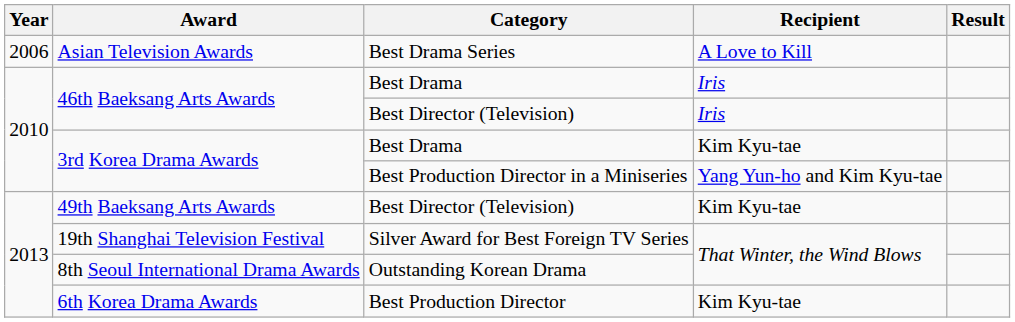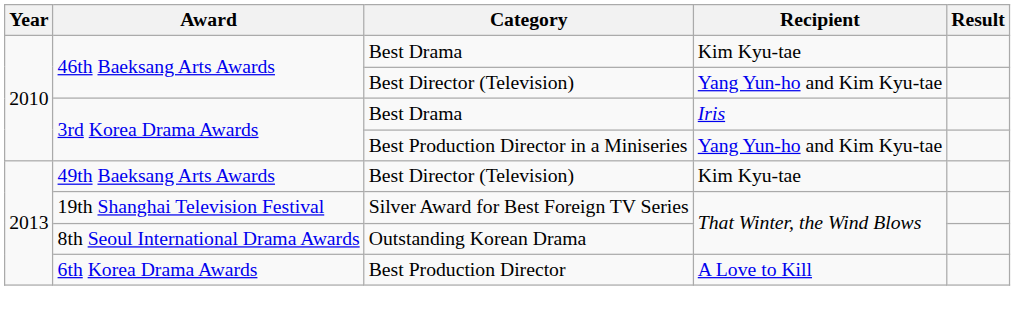- row: 2006 | Asian Television Awards | Best Drama Series | A Love to Kill
46th Baeksang Arts Awards / Best Drama | Recipient: Iris -> Kim Kyu-tae
46th Baeksang Arts Awards / Best Director (Television) | Recipient: Iris -> Yang Yun-ho and Kim Kyu-tae
3rd Korea Drama Awards / Best Drama | Recipient: Kim Kyu-tae -> Iris
6th Korea Drama Awards | Recipient: Kim Kyu-tae -> A Love to Kill
